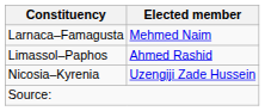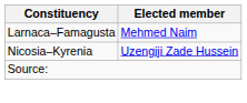- row: Limassol–Paphos | Ahmed Rashid
